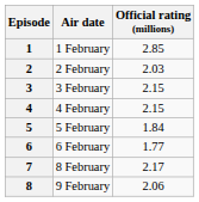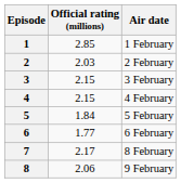columns swapped: Air date <-> Official rating (millions)
